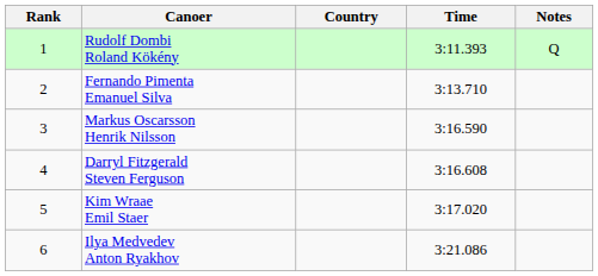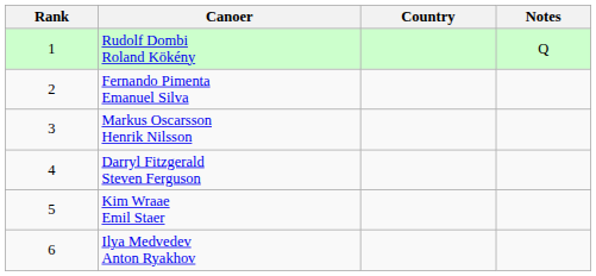- column: Time | 3:11.393 | 3:13.710 | 3:16.590 | 3:16.608 | 3:17.020 | 3:21.086
